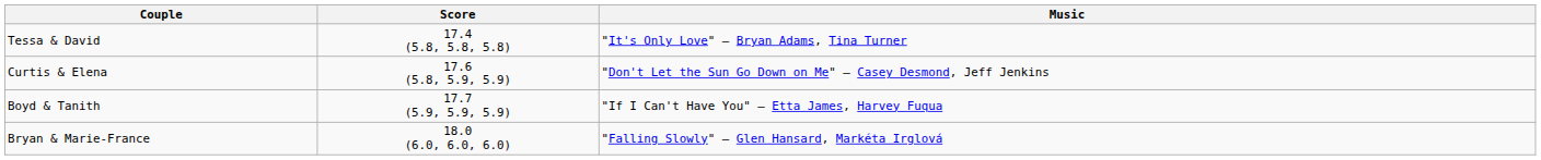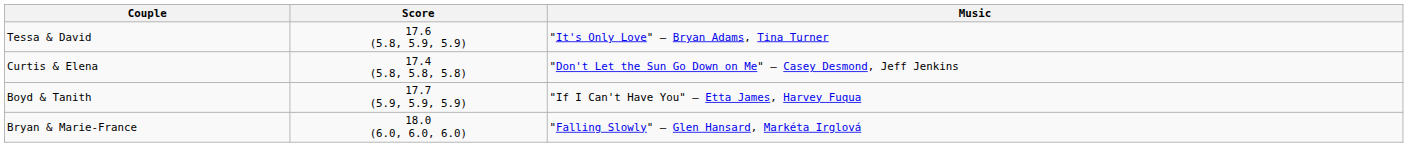Tessa & David | Score: 17.4 (5.8, 5.8, 5.8) -> 17.6 (5.8, 5.9, 5.9)
Curtis & Elena | Score: 17.6 (5.8, 5.9, 5.9) -> 17.4 (5.8, 5.8, 5.8)
